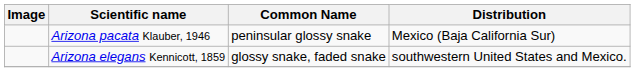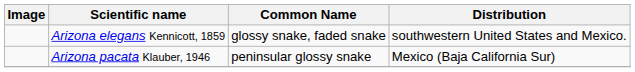rows swapped: Arizona elegans Kennicott, 1859 <-> Arizona pacata Klauber, 1946
